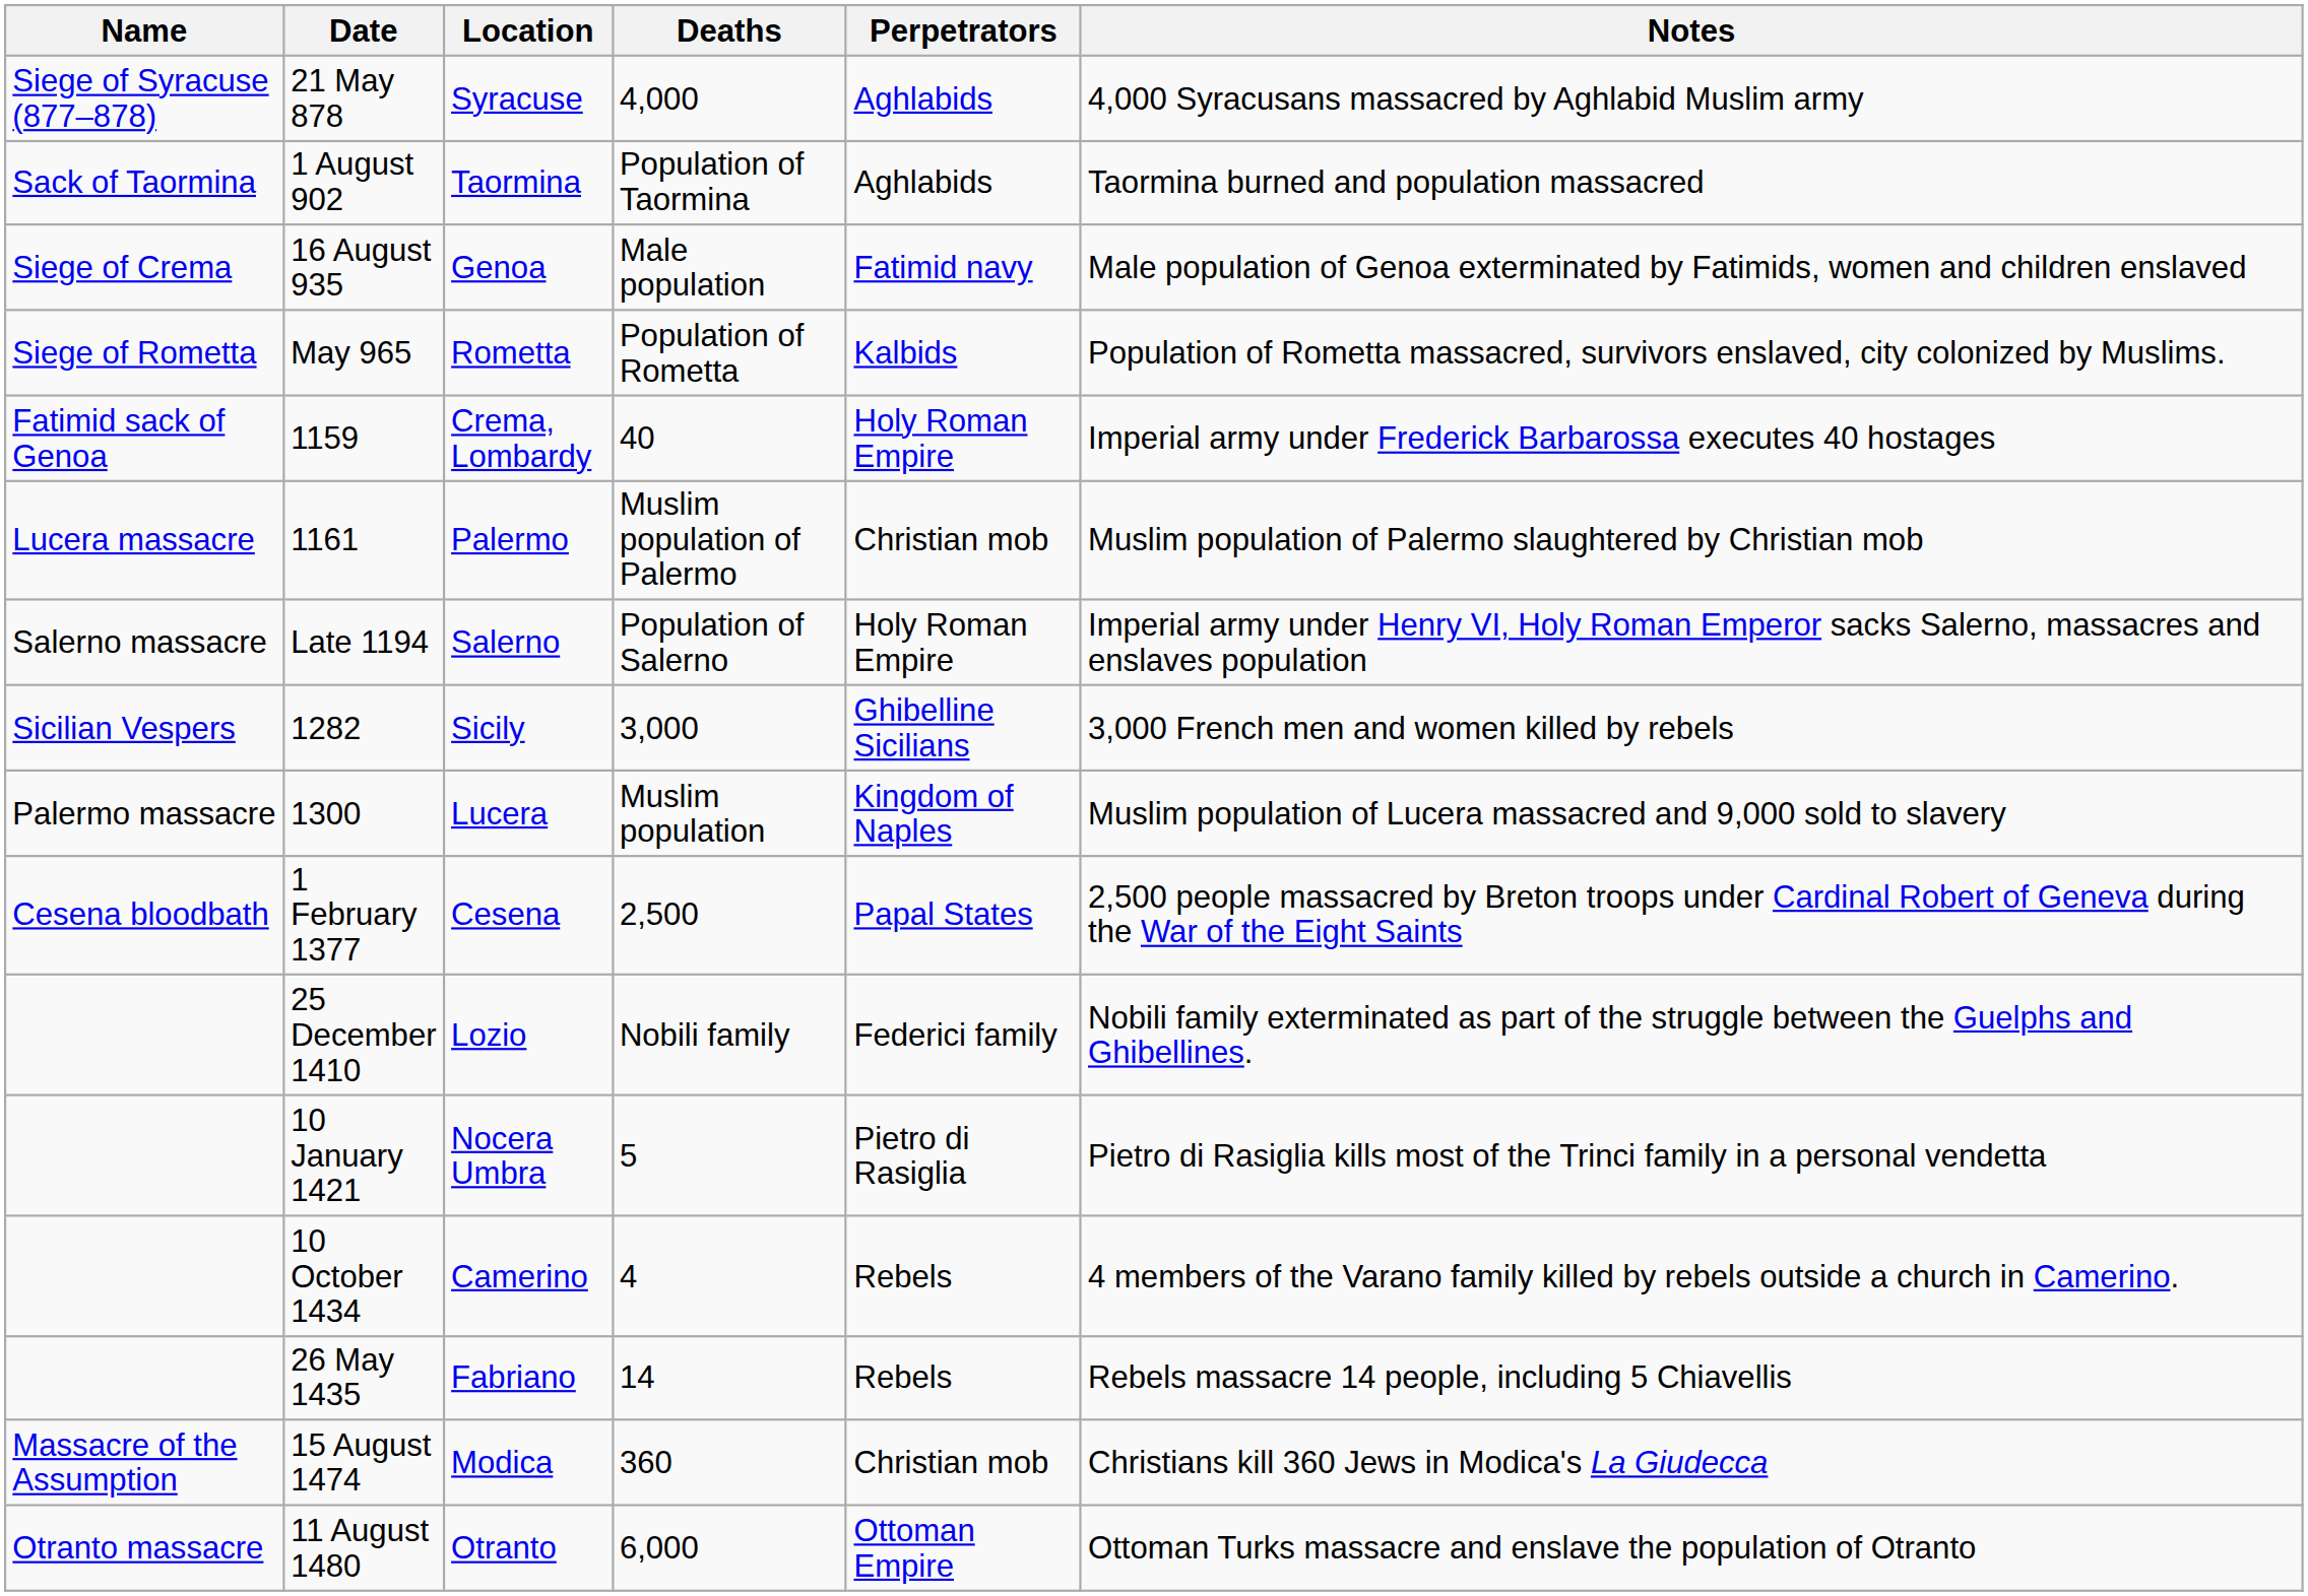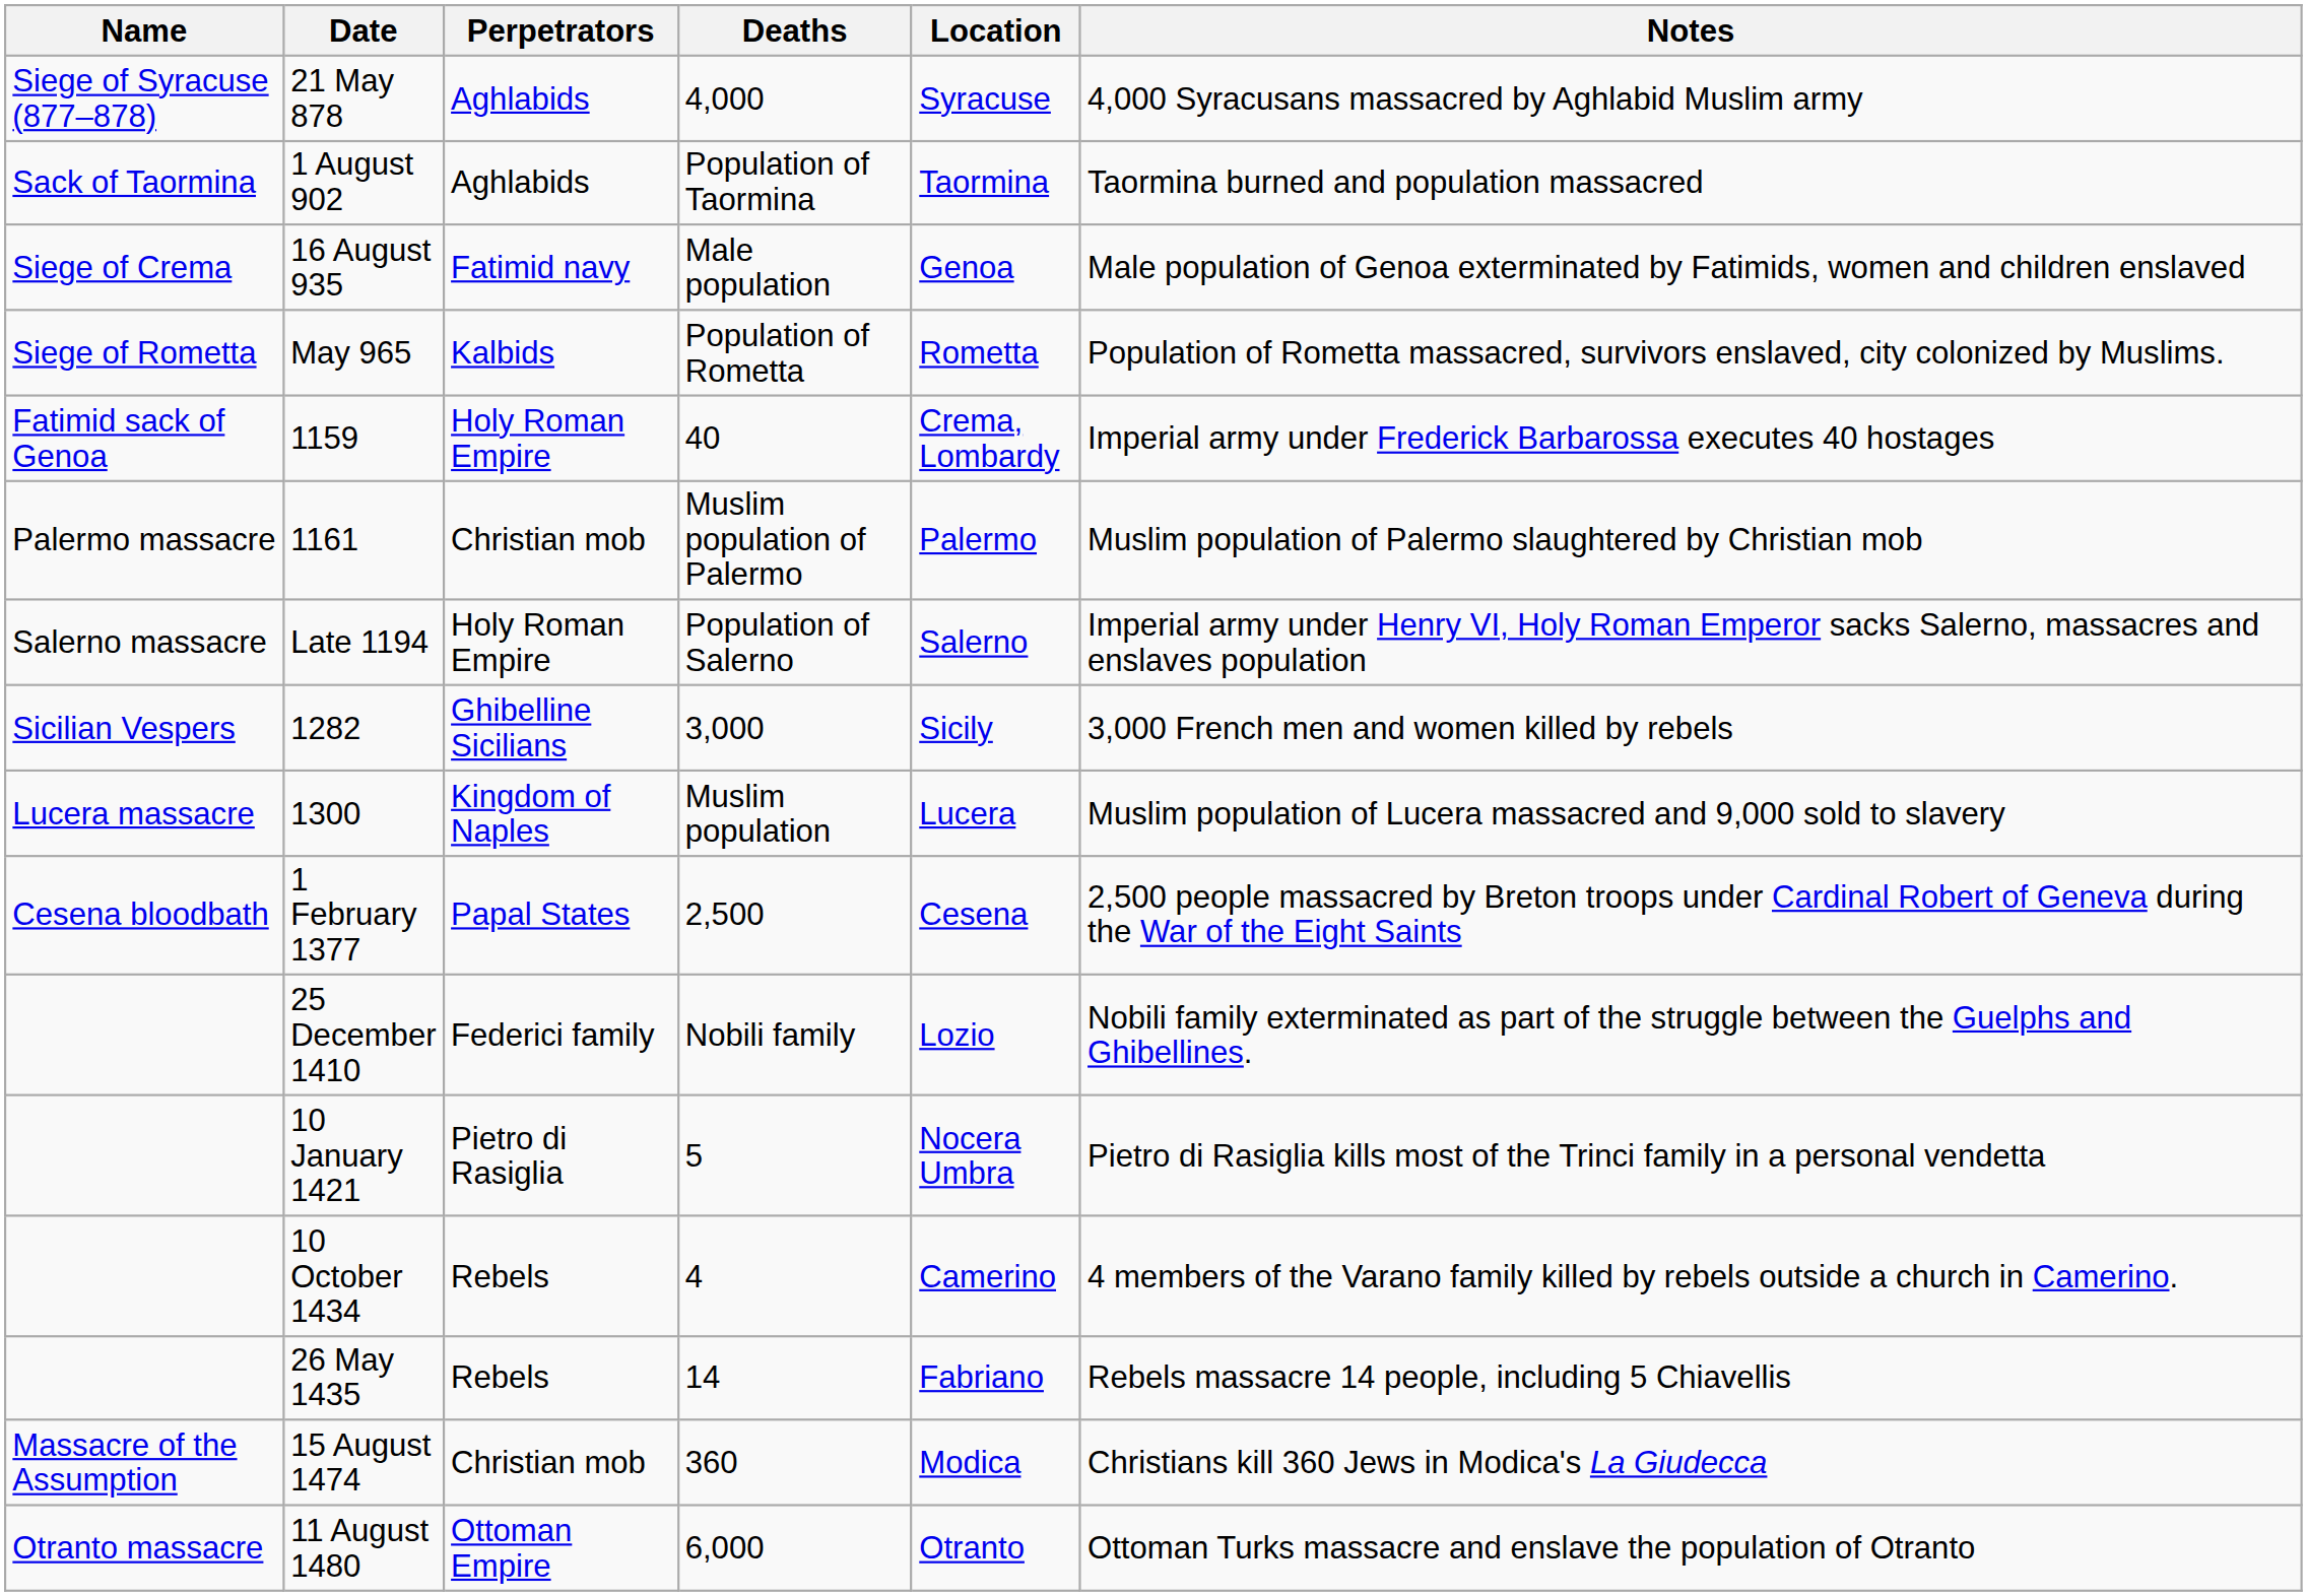columns swapped: Location <-> Perpetrators
1161 | Name: Lucera massacre -> Palermo massacre
1300 | Name: Palermo massacre -> Lucera massacre
